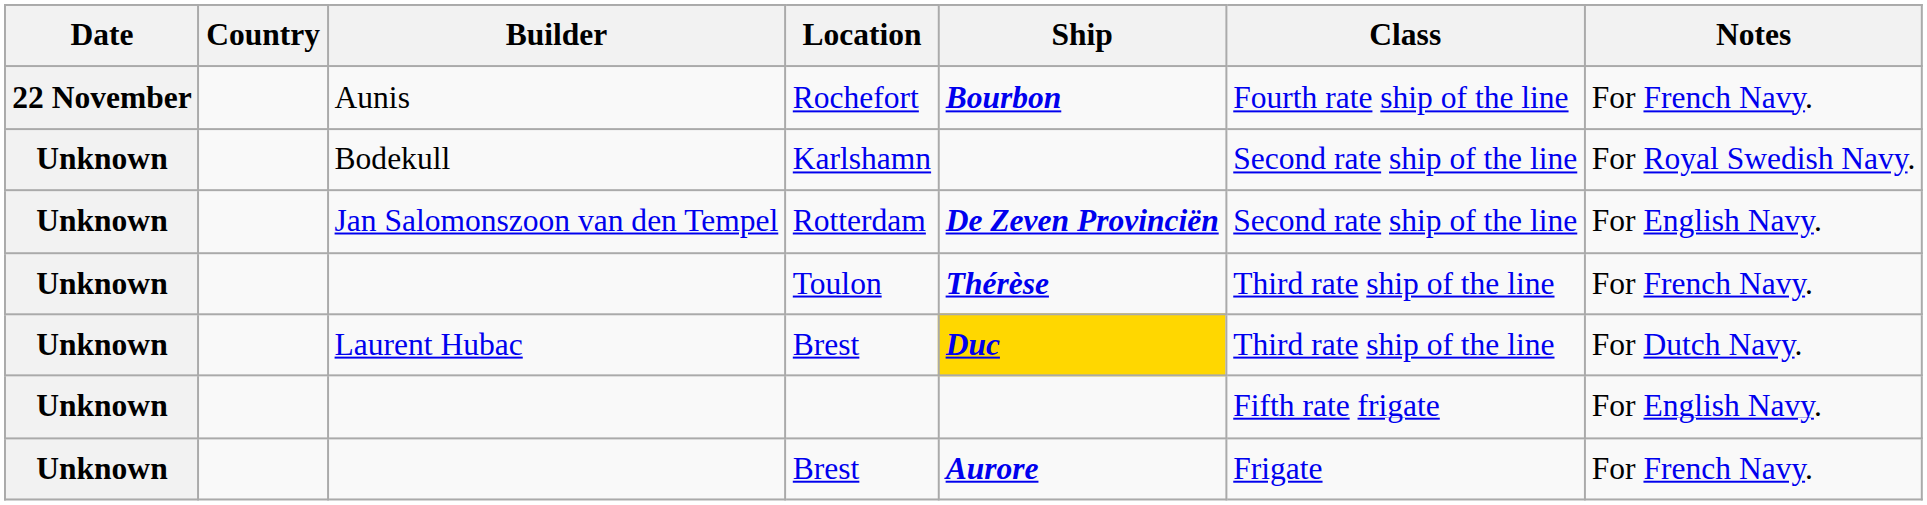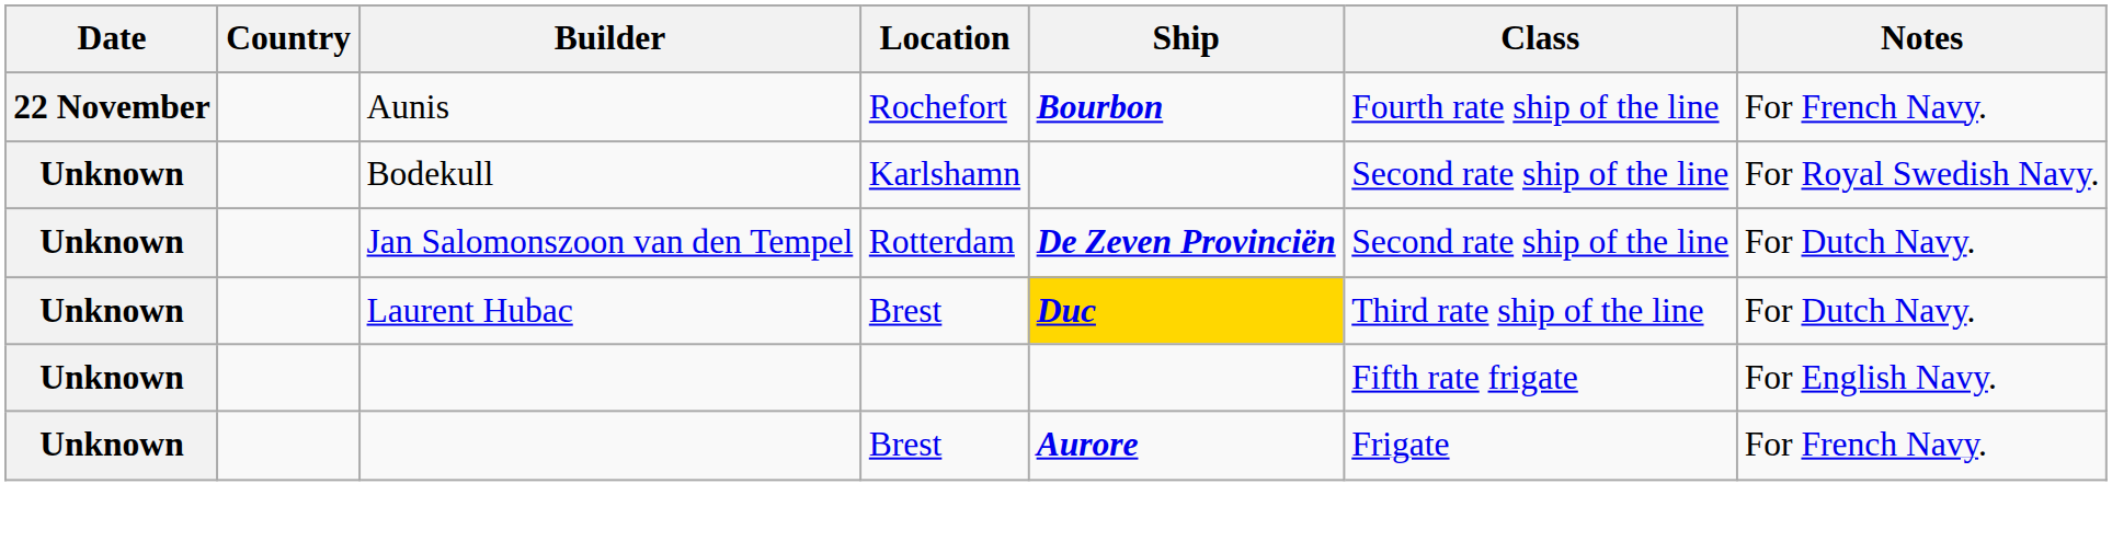Rotterdam | Notes: For English Navy. -> For Dutch Navy.
- row: Unknown | Toulon | Thérèse | Third rate ship of the line | For French Navy.
